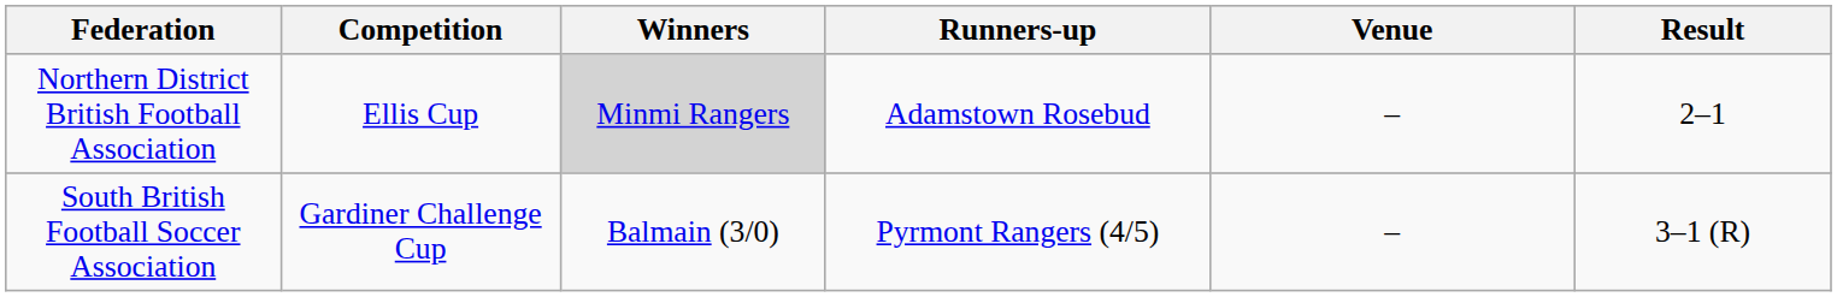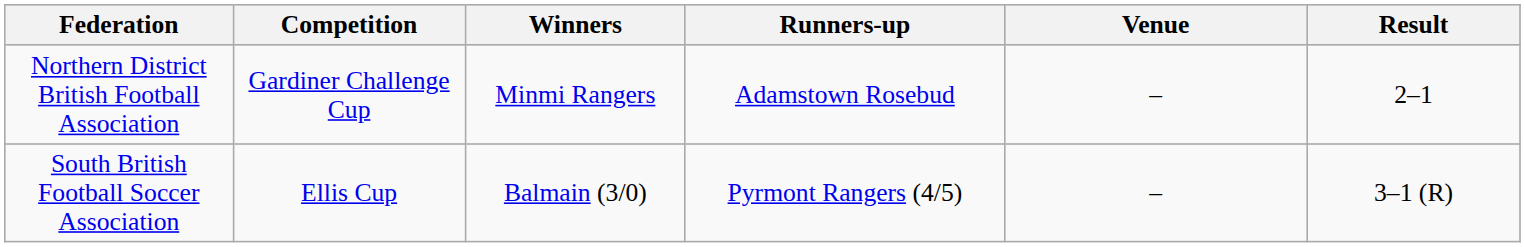Northern District British Football Association | Competition: Ellis Cup -> Gardiner Challenge Cup
Northern District British Football Association | Winners: lightgrey background -> no background
South British Football Soccer Association | Competition: Gardiner Challenge Cup -> Ellis Cup
